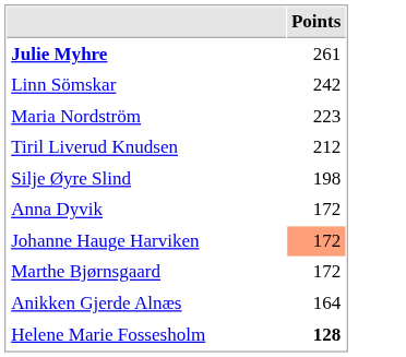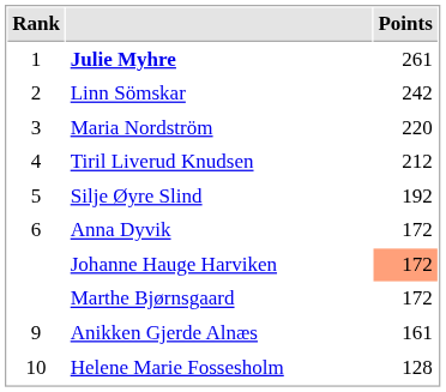+ column: Rank | 1 | 2 | 3 | 4 | 5 | 6 | 9 | 10
Maria Nordström | Points: 223 -> 220
Silje Øyre Slind | Points: 198 -> 192
Anikken Gjerde Alnæs | Points: 164 -> 161
Helene Marie Fossesholm | Points: bold -> normal
